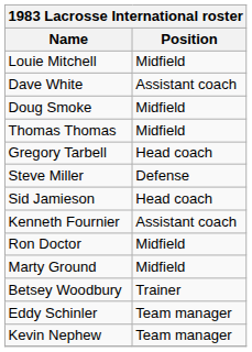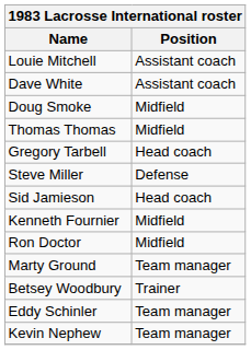Louie Mitchell | Position: Midfield -> Assistant coach
Kenneth Fournier | Position: Assistant coach -> Midfield
Marty Ground | Position: Midfield -> Team manager
